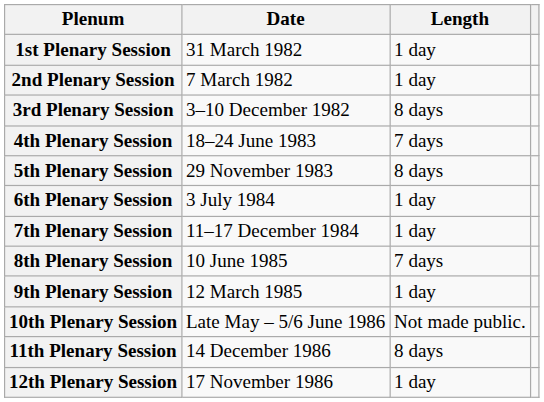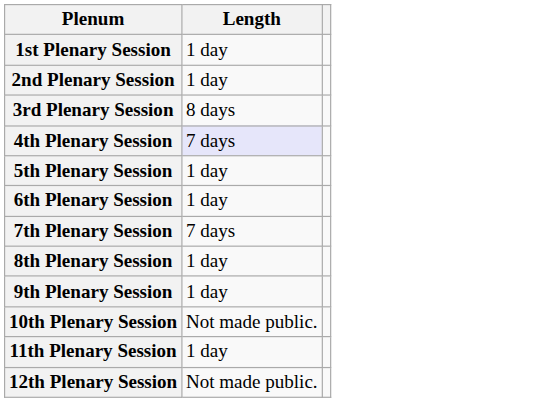- column: Date | 31 March 1982 | 7 March 1982 | 3–10 December 1982 | 18–24 June 1983 | 29 November 1983 | 3 July 1984 | 11–17 December 1984 | 10 June 1985 | 12 March 1985 | Late May – 5/6 June 1986 | 14 December 1986 | 17 November 1986
4th Plenary Session | Length: no background -> lavender background
5th Plenary Session | Length: 8 days -> 1 day
7th Plenary Session | Length: 1 day -> 7 days
8th Plenary Session | Length: 7 days -> 1 day
11th Plenary Session | Length: 8 days -> 1 day
12th Plenary Session | Length: 1 day -> Not made public.
